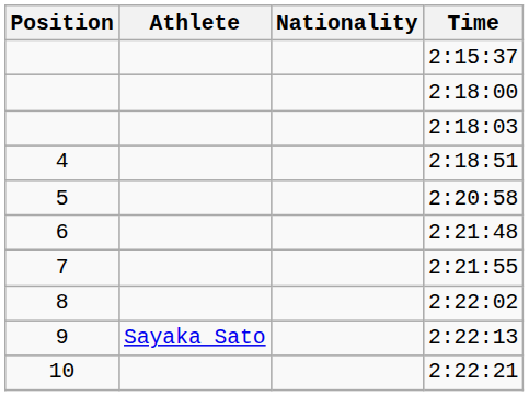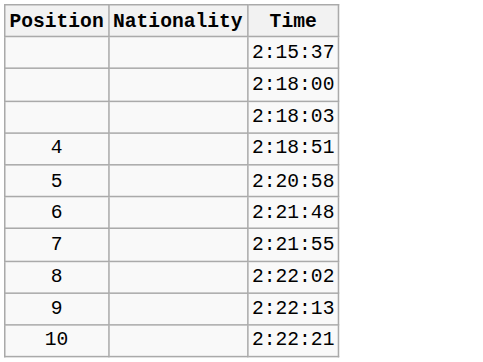- column: Athlete | Sayaka Sato
